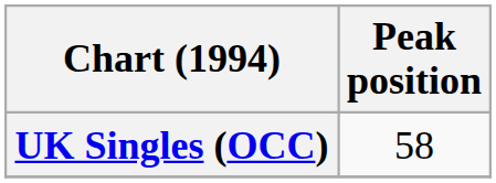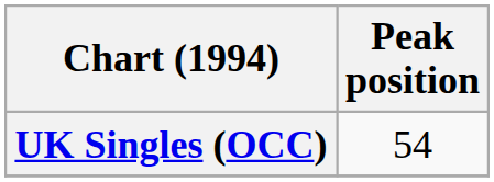UK Singles (OCC) | Peak position: 58 -> 54
